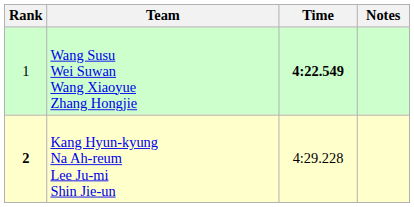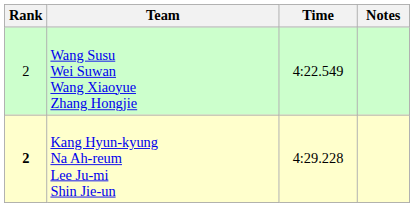Wang Susu Wei Suwan Wang Xiaoyue Zhang Hongjie | Rank: 1 -> 2
Wang Susu Wei Suwan Wang Xiaoyue Zhang Hongjie | Time: bold -> normal
